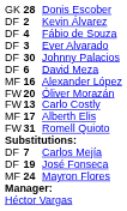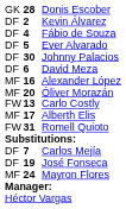Ever Alvarado | column 2: 3 -> 5
Óliver Morazán | column 1: FW -> MF
